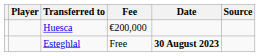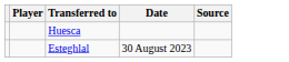- column: Fee | €200,000 | Free
Esteghlal | Date: bold -> normal
